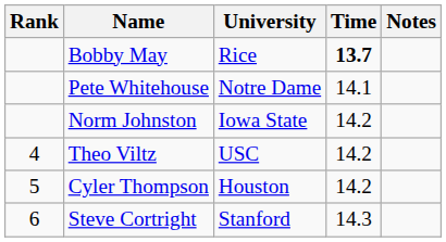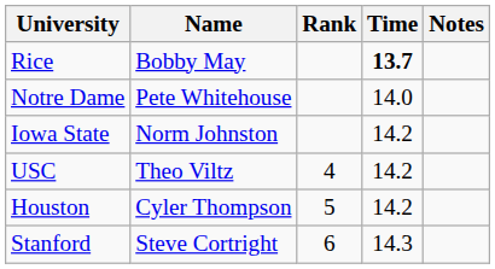columns swapped: Rank <-> University
Pete Whitehouse | Time: 14.1 -> 14.0
